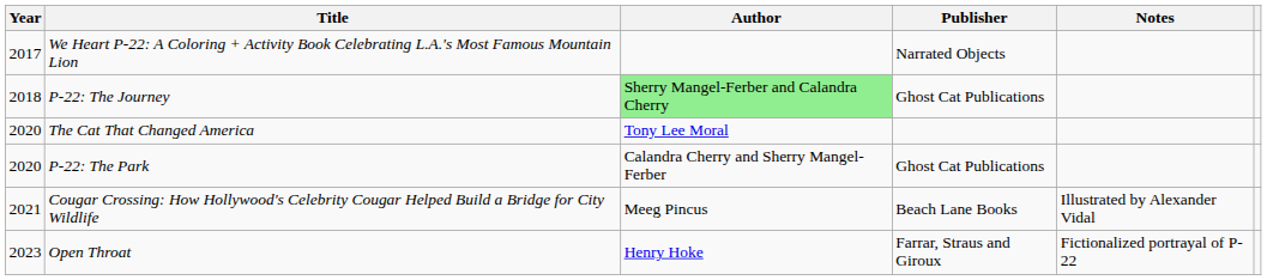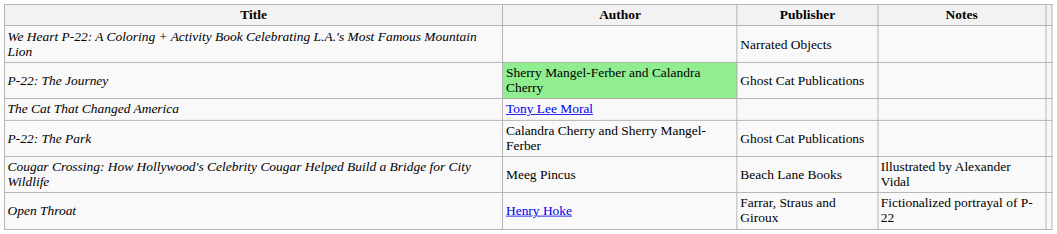- column: Year | 2017 | 2018 | 2020 | 2020 | 2021 | 2023
